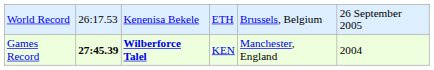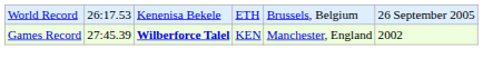Games Record | column 2: bold -> normal
Games Record | column 6: 2004 -> 2002
